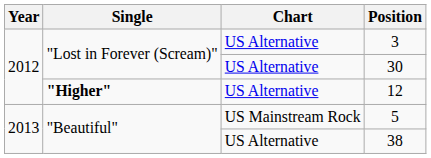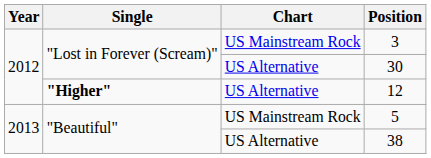3 | Chart: US Alternative -> US Mainstream Rock
